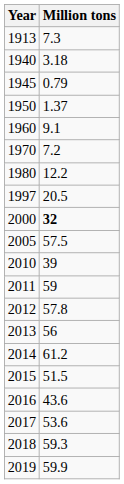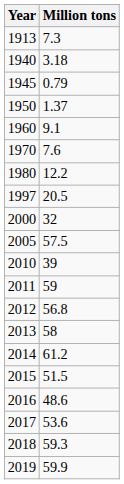1970 | Million tons: 7.2 -> 7.6
2000 | Million tons: bold -> normal
2012 | Million tons: 57.8 -> 56.8
2013 | Million tons: 56 -> 58
2016 | Million tons: 43.6 -> 48.6
